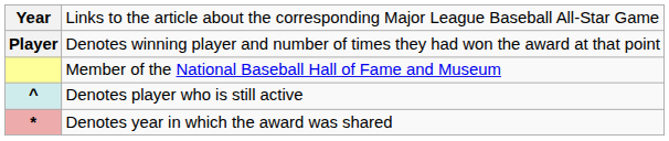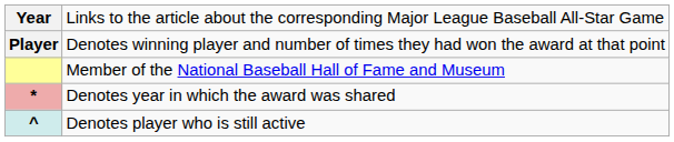rows swapped: ^ <-> *
